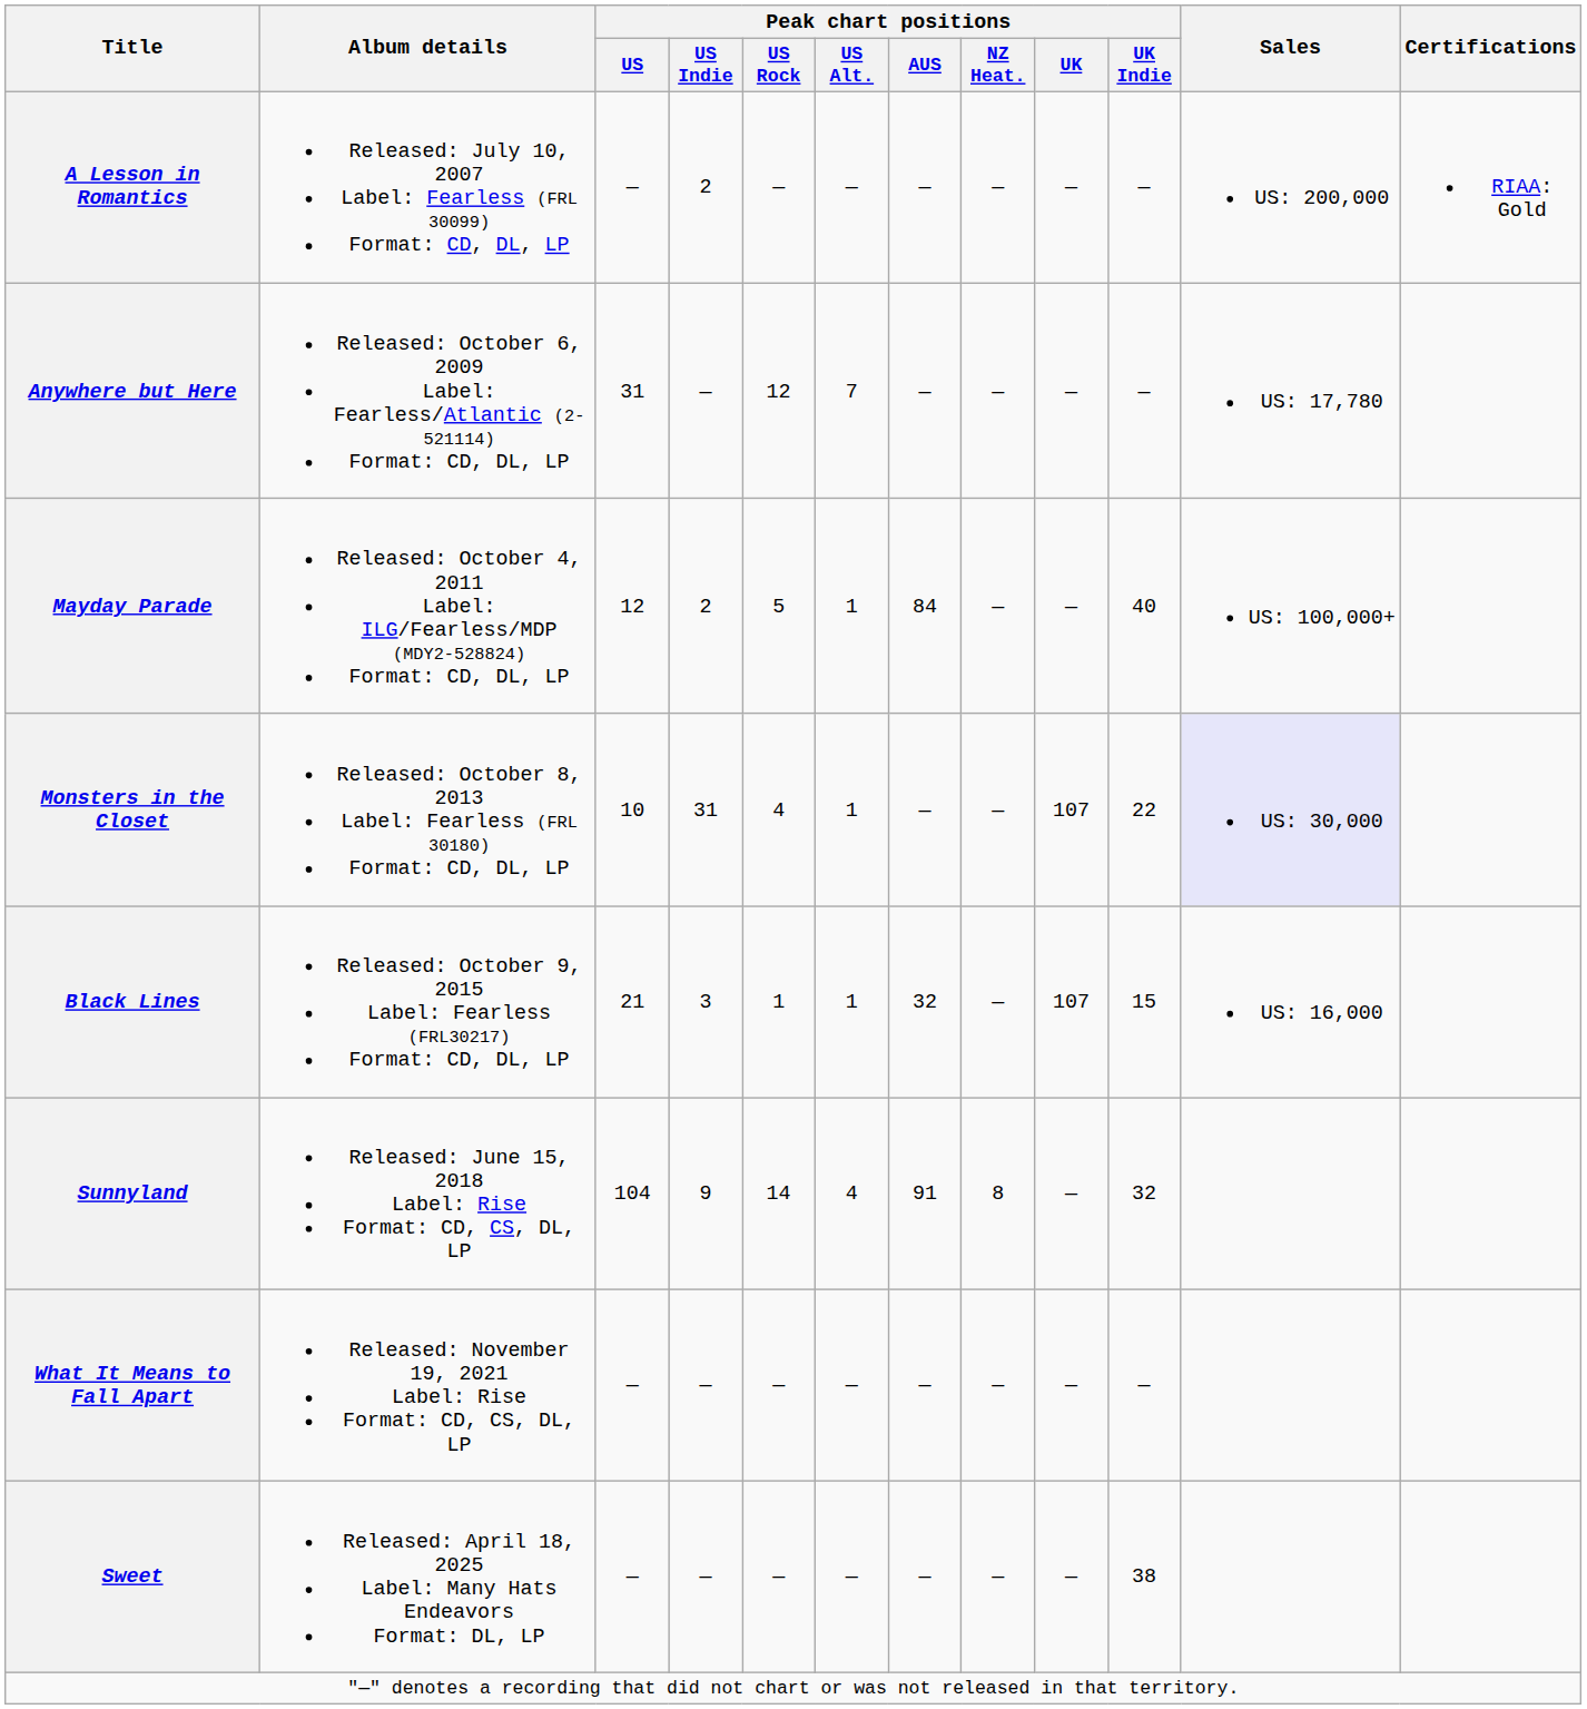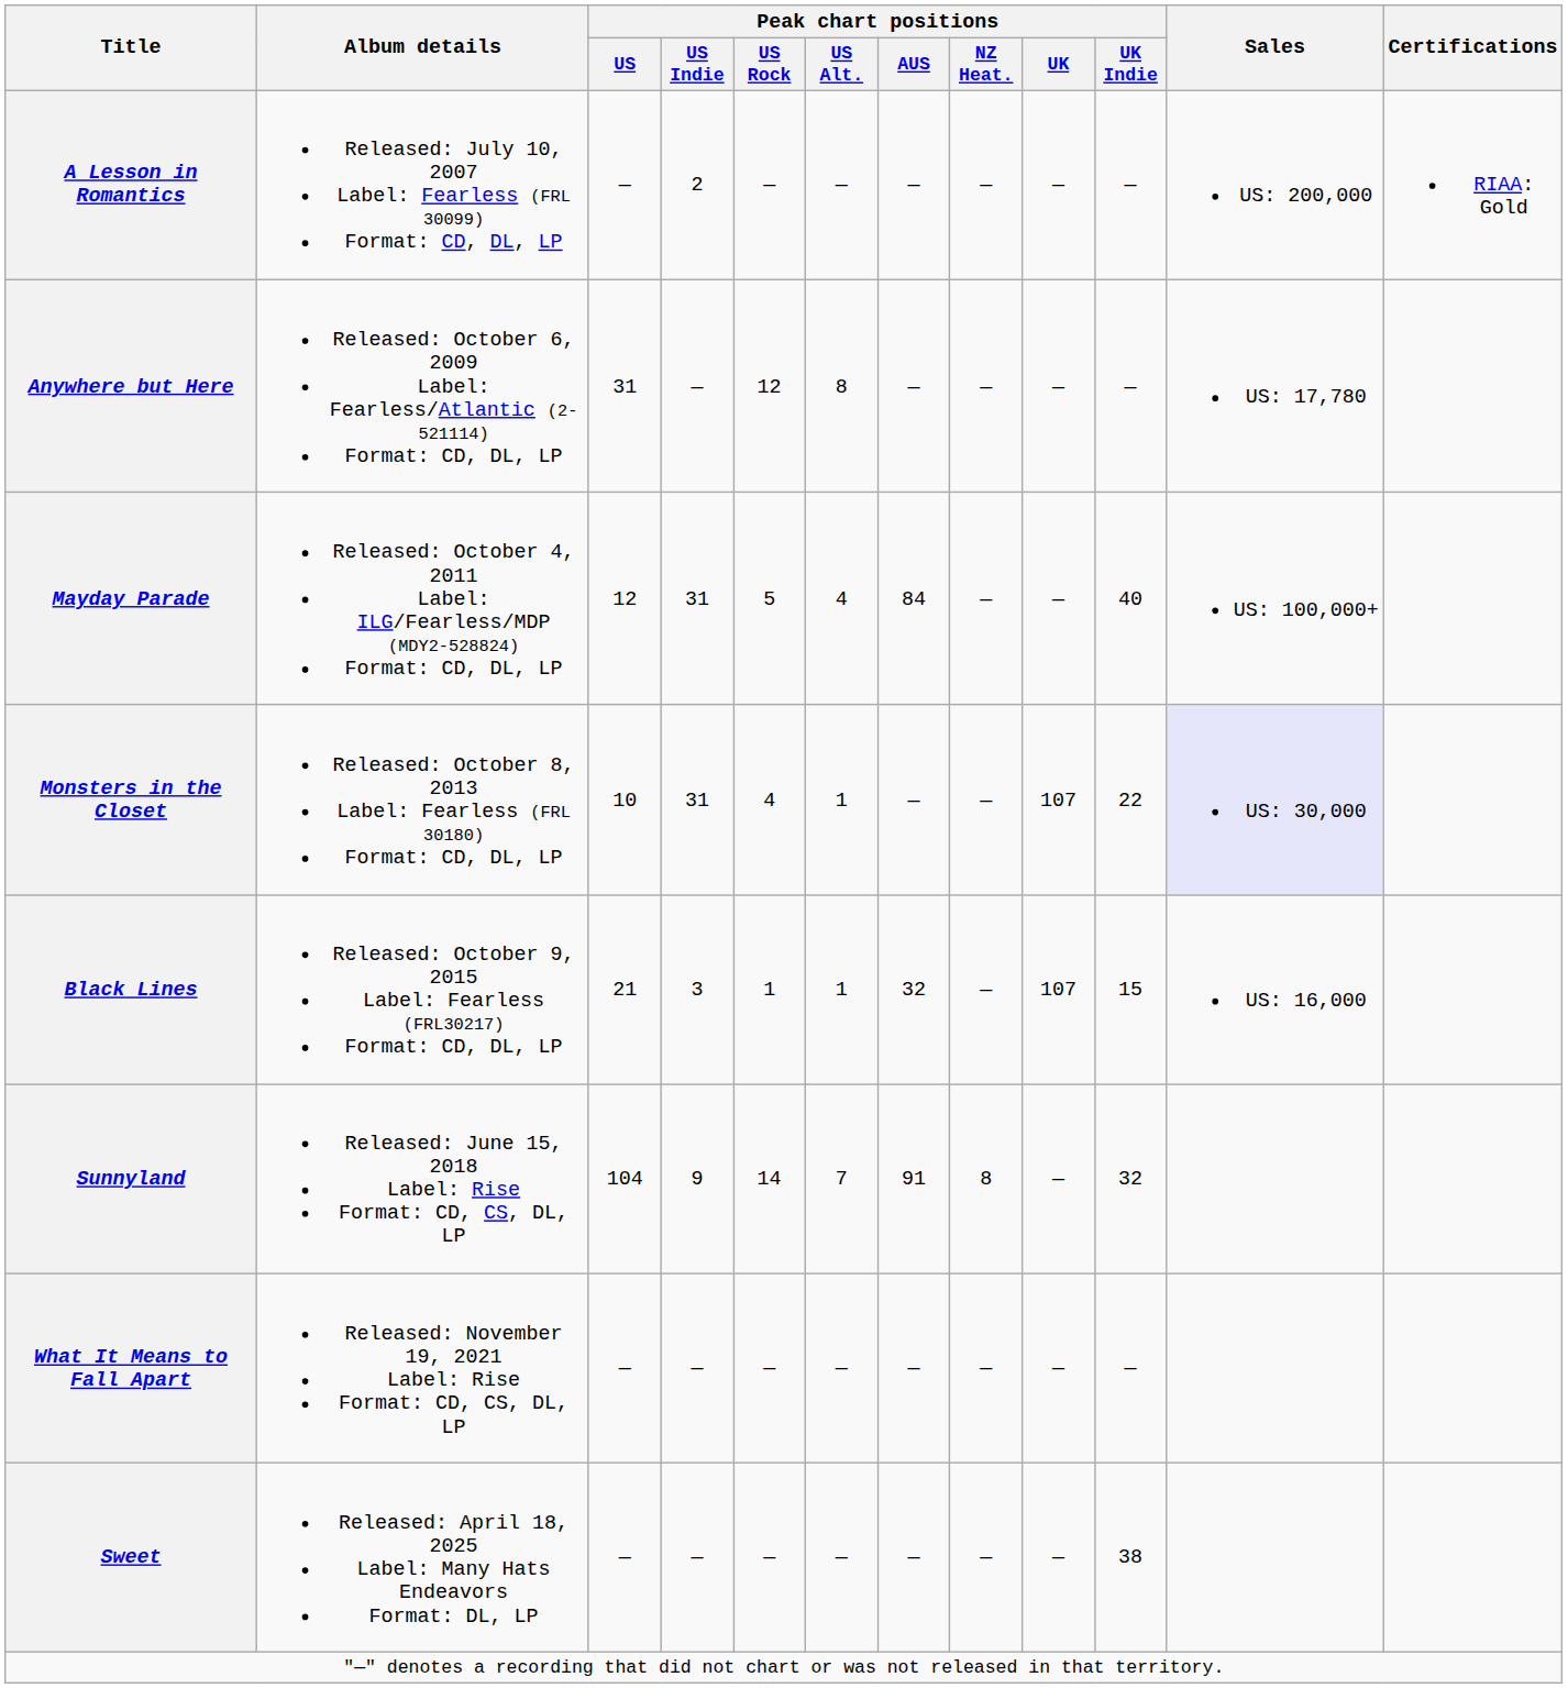Anywhere but Here | Peak chart positions / US Alt.: 7 -> 8
Mayday Parade | Peak chart positions / US Indie: 2 -> 31
Mayday Parade | Peak chart positions / US Alt.: 1 -> 4
Sunnyland | Peak chart positions / US Alt.: 4 -> 7
